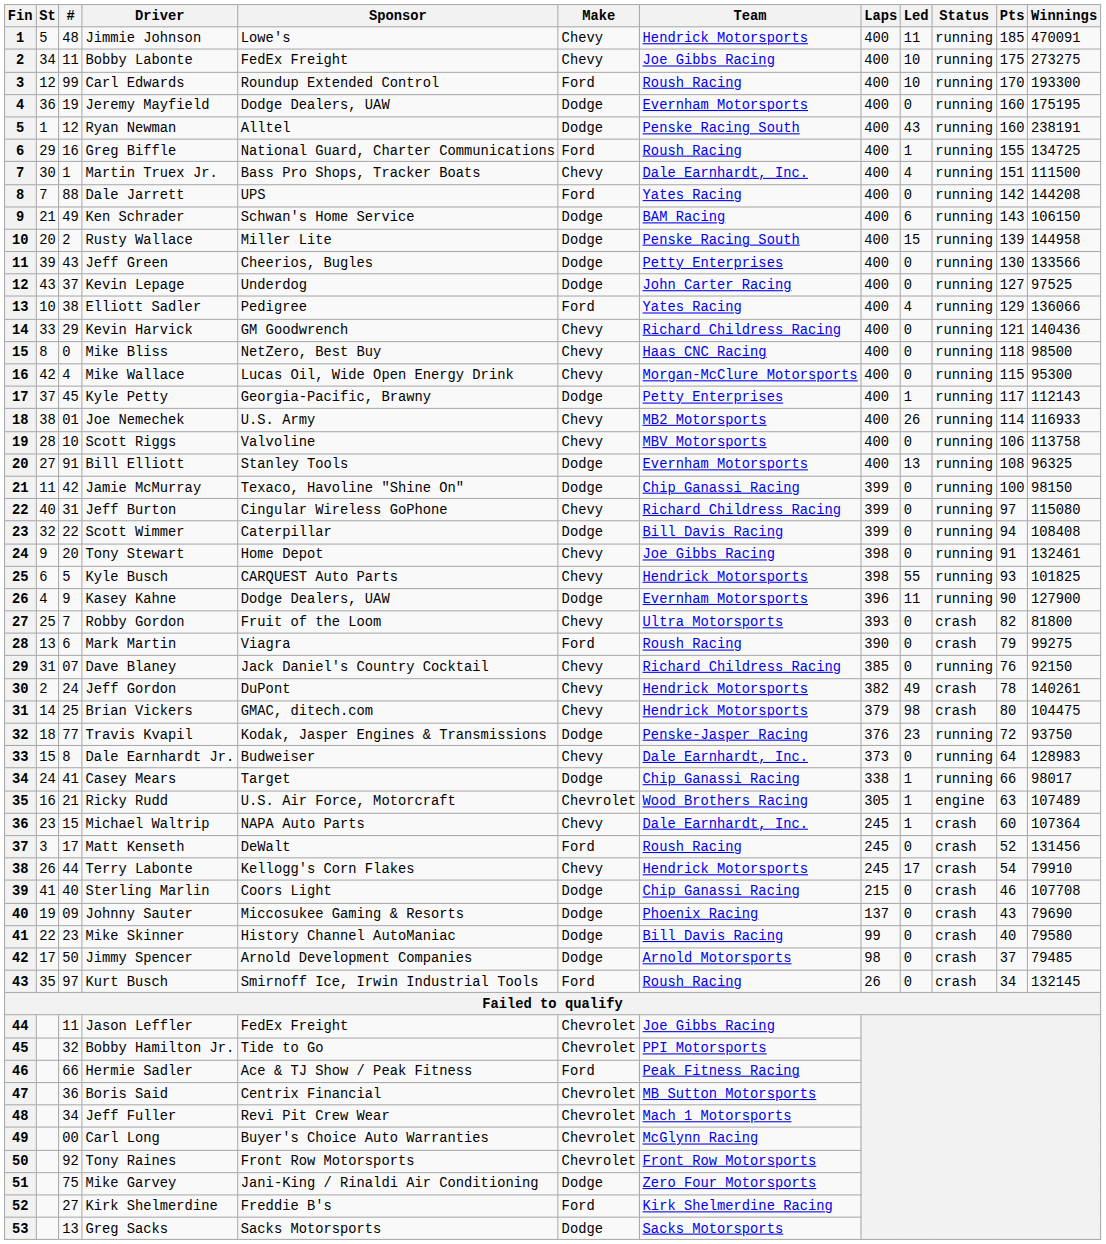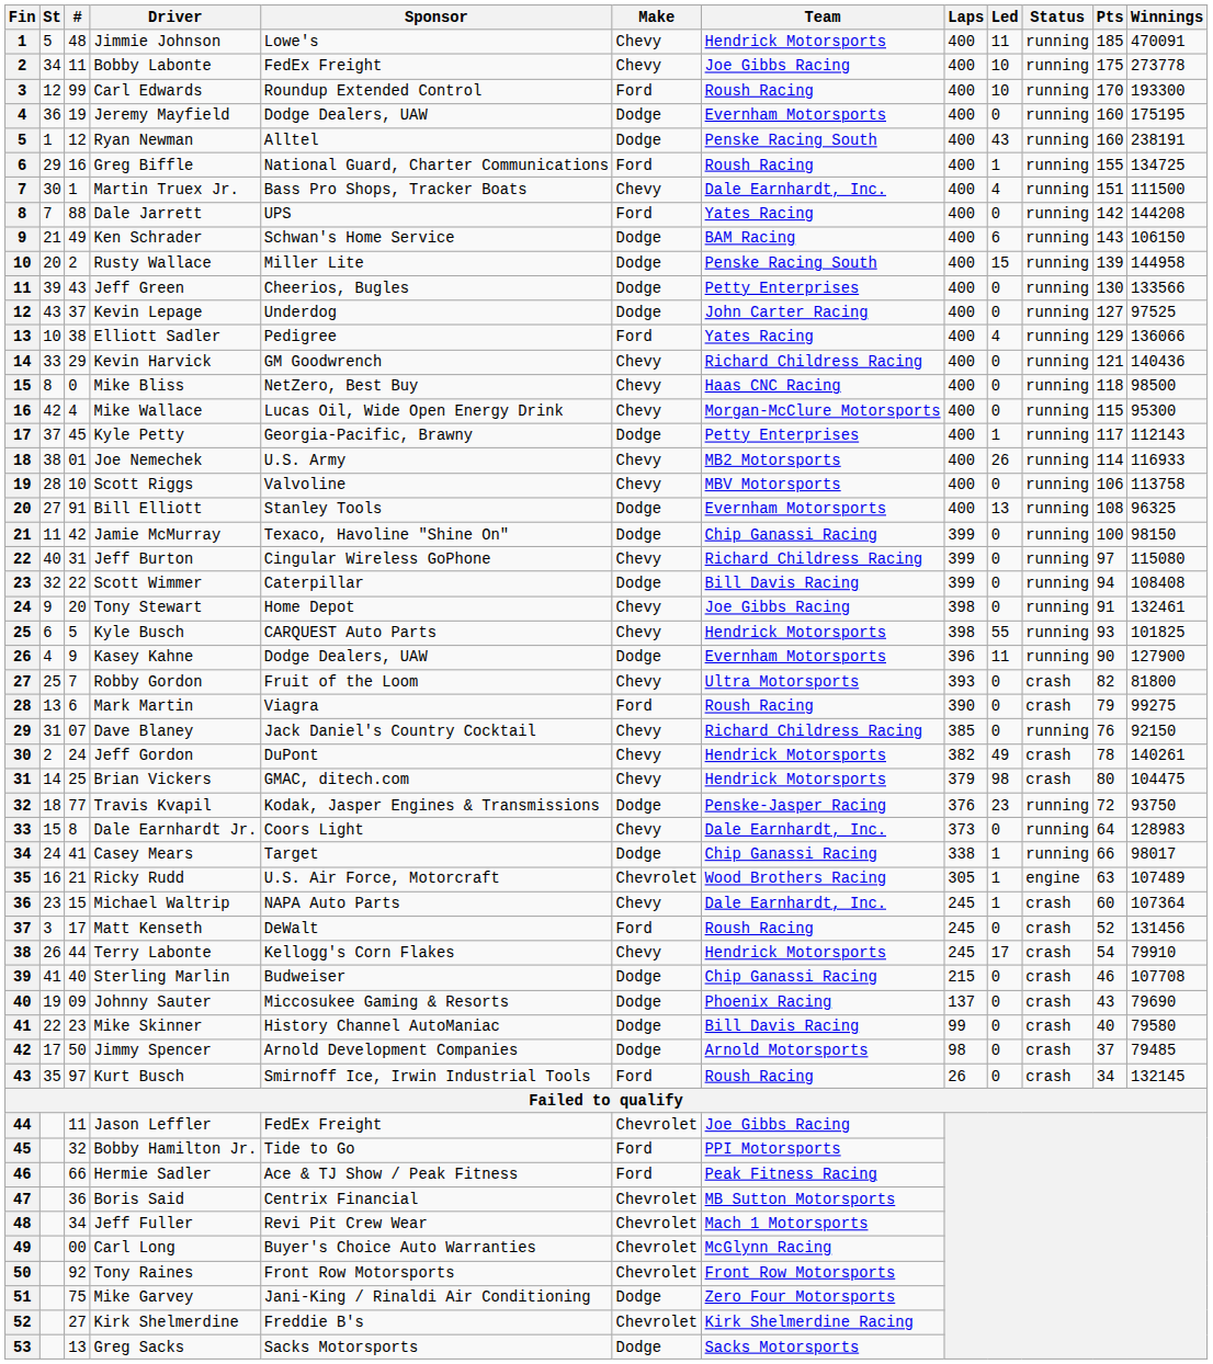Bobby Labonte | Winnings: 273275 -> 273778
Dale Earnhardt Jr. | Sponsor: Budweiser -> Coors Light
Sterling Marlin | Sponsor: Coors Light -> Budweiser
Bobby Hamilton Jr. | Make: Chevrolet -> Ford
Kirk Shelmerdine | Make: Ford -> Chevrolet
